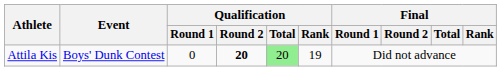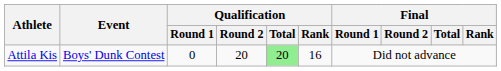Attila Kis | Qualification / Round 2: bold -> normal
Attila Kis | Qualification / Rank: 19 -> 16
